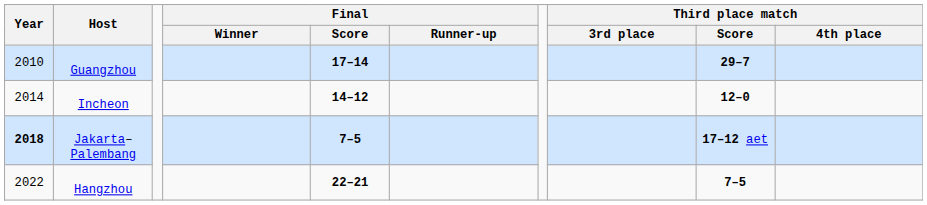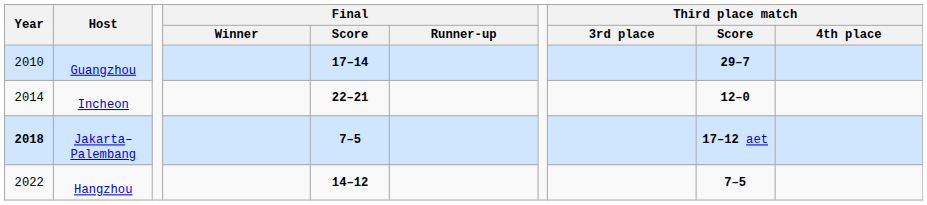Incheon | Final / Score: 14–12 -> 22–21
Hangzhou | Final / Score: 22–21 -> 14–12
